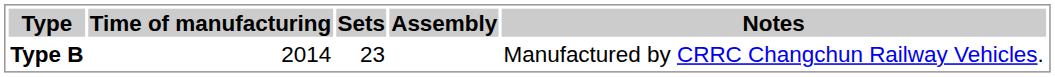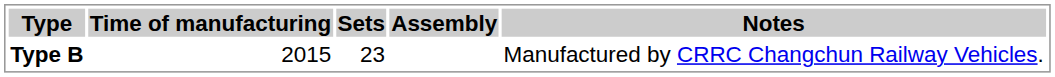Type B | Time of manufacturing: 2014 -> 2015
